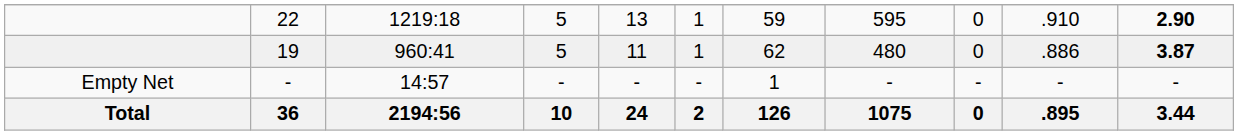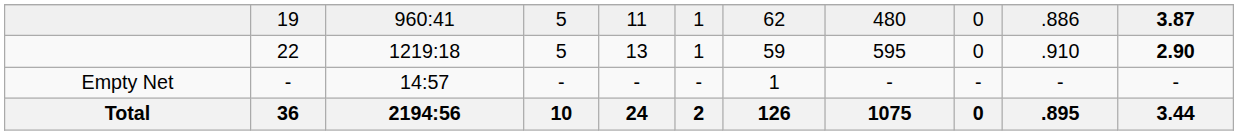rows swapped: 22 <-> 19
